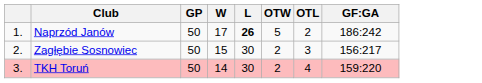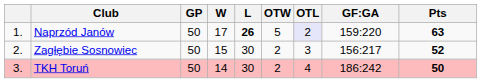+ column: Pts | 63 | 52 | 50
Naprzód Janów | OTL: no background -> lavender background
Naprzód Janów | GF:GA: 186:242 -> 159:220
TKH Toruń | GF:GA: 159:220 -> 186:242
